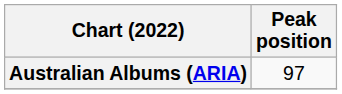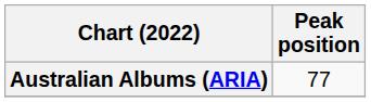Australian Albums (ARIA) | Peak position: 97 -> 77
